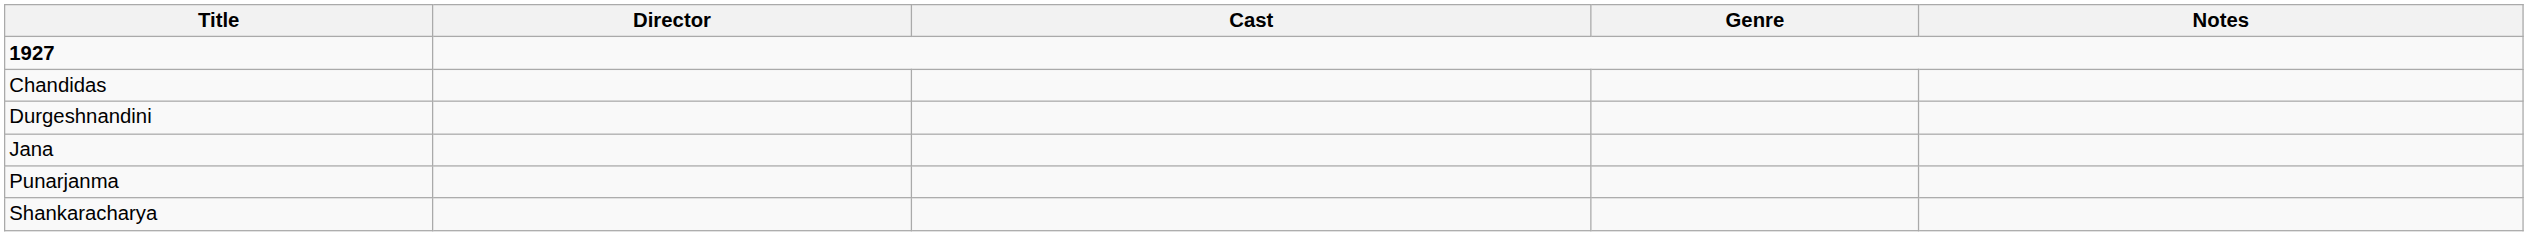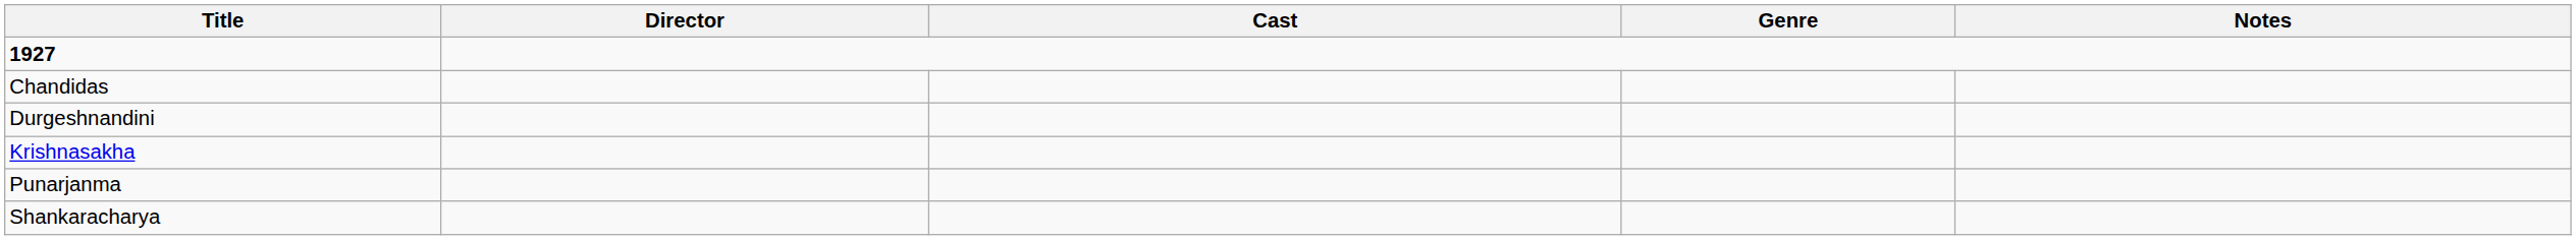- row: Jana
+ row: Krishnasakha
